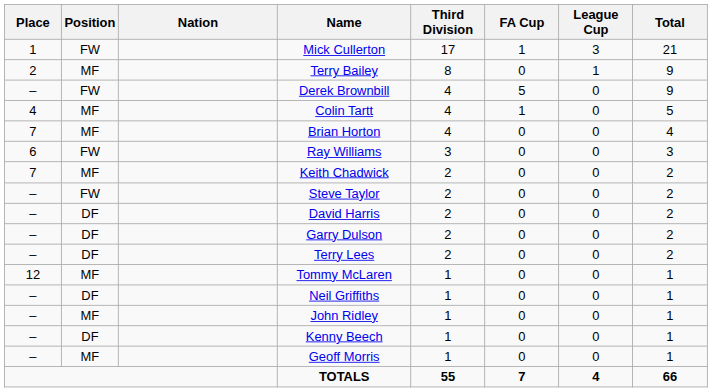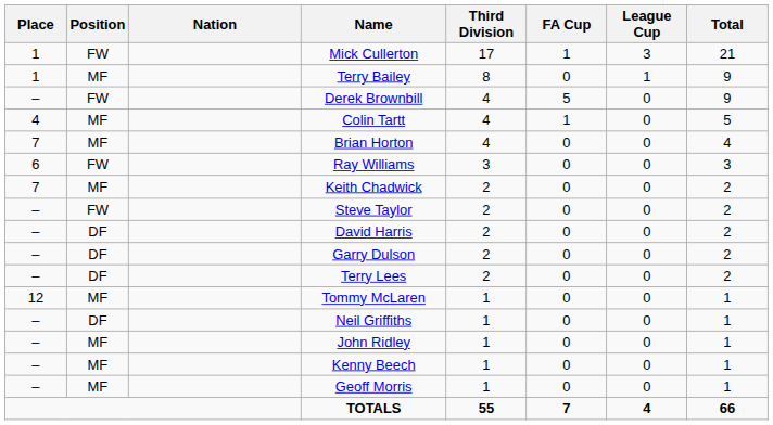Terry Bailey | Place: 2 -> 1
Kenny Beech | Position: DF -> MF
